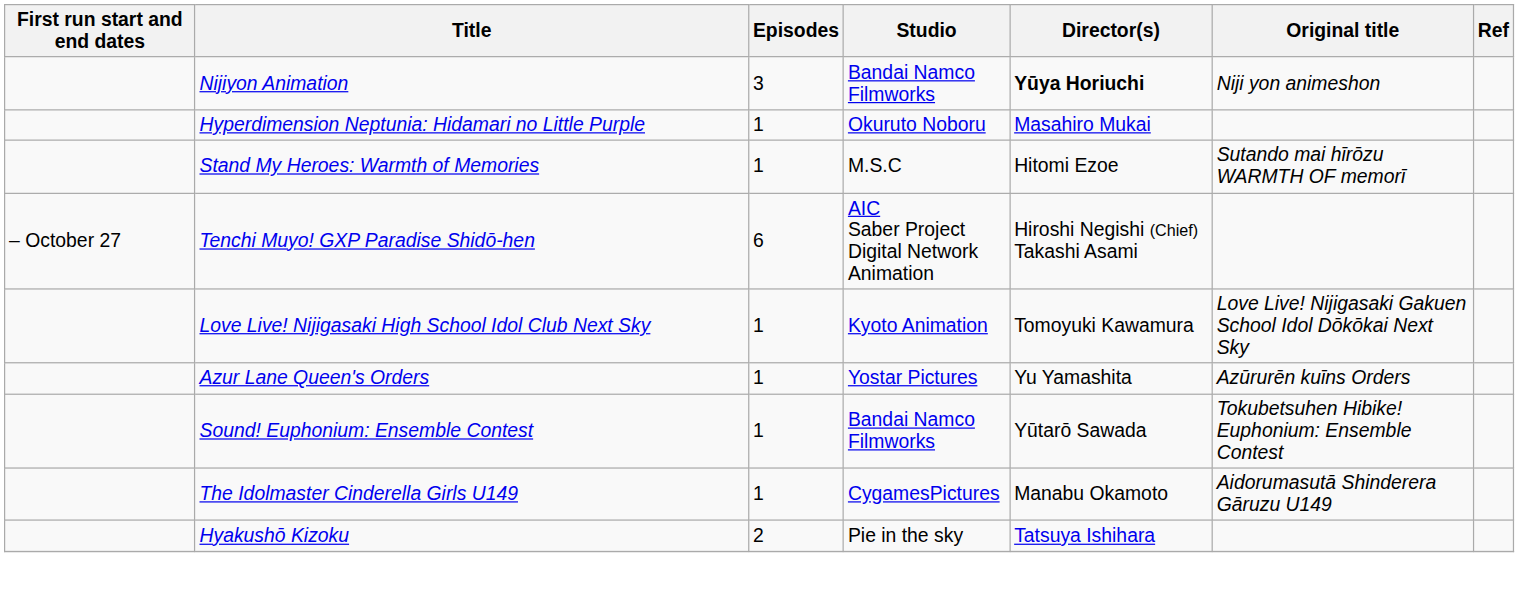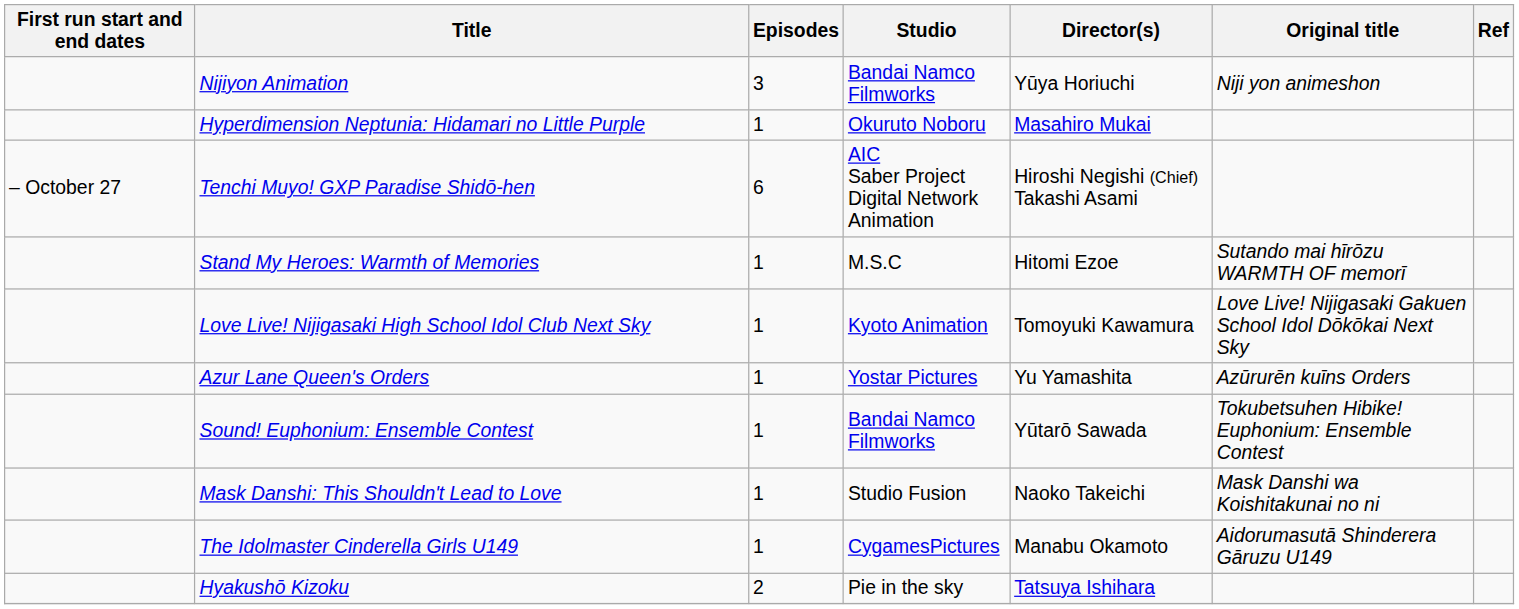Nijiyon Animation | Director(s): bold -> normal
rows swapped: Stand My Heroes: Warmth of Memories <-> Tenchi Muyo! GXP Paradise Shidō-hen
+ row: Mask Danshi: This Shouldn't Lead to Love | 1 | Studio Fusion | Naoko Takeichi | Mask Danshi wa Koishitakunai no ni
